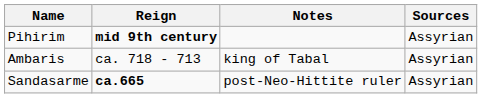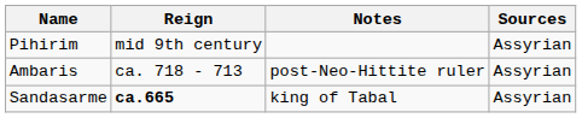Pihirim | Reign: bold -> normal
Ambaris | Notes: king of Tabal -> post-Neo-Hittite ruler
Sandasarme | Notes: post-Neo-Hittite ruler -> king of Tabal
